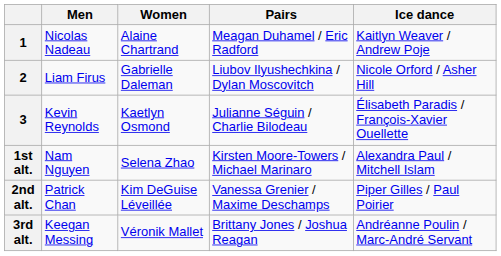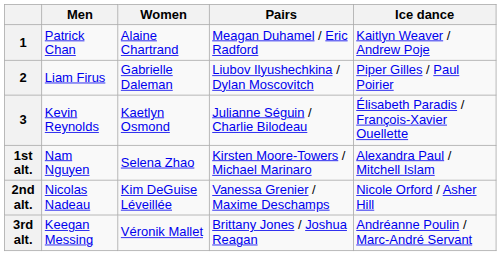1 | Men: Nicolas Nadeau -> Patrick Chan
2 | Ice dance: Nicole Orford / Asher Hill -> Piper Gilles / Paul Poirier
2nd alt. | Men: Patrick Chan -> Nicolas Nadeau
2nd alt. | Ice dance: Piper Gilles / Paul Poirier -> Nicole Orford / Asher Hill
